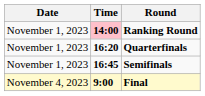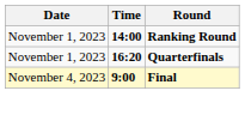Ranking Round | Time: pink background -> no background
- row: November 1, 2023 | 16:45 | Semifinals
